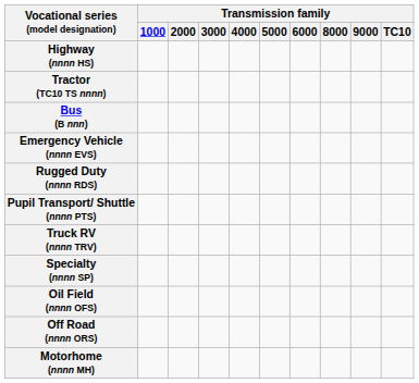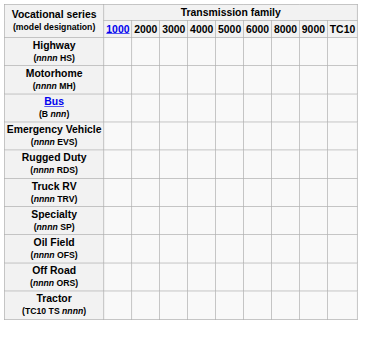rows swapped: Motorhome (nnnn MH) <-> Tractor (TC10 TS nnnn)
- row: Pupil Transport/ Shuttle (nnnn PTS)
